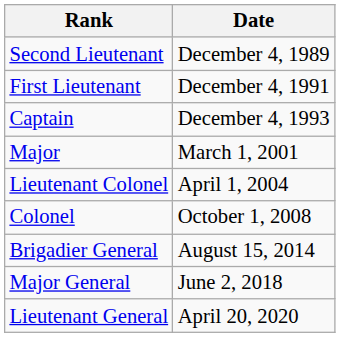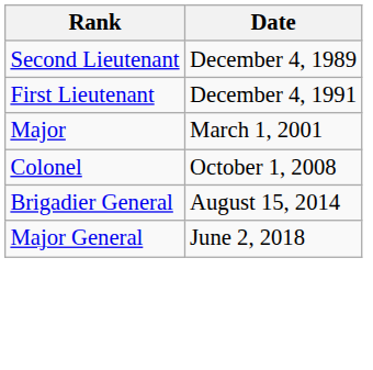- row: Captain | December 4, 1993
- row: Lieutenant Colonel | April 1, 2004
- row: Lieutenant General | April 20, 2020
